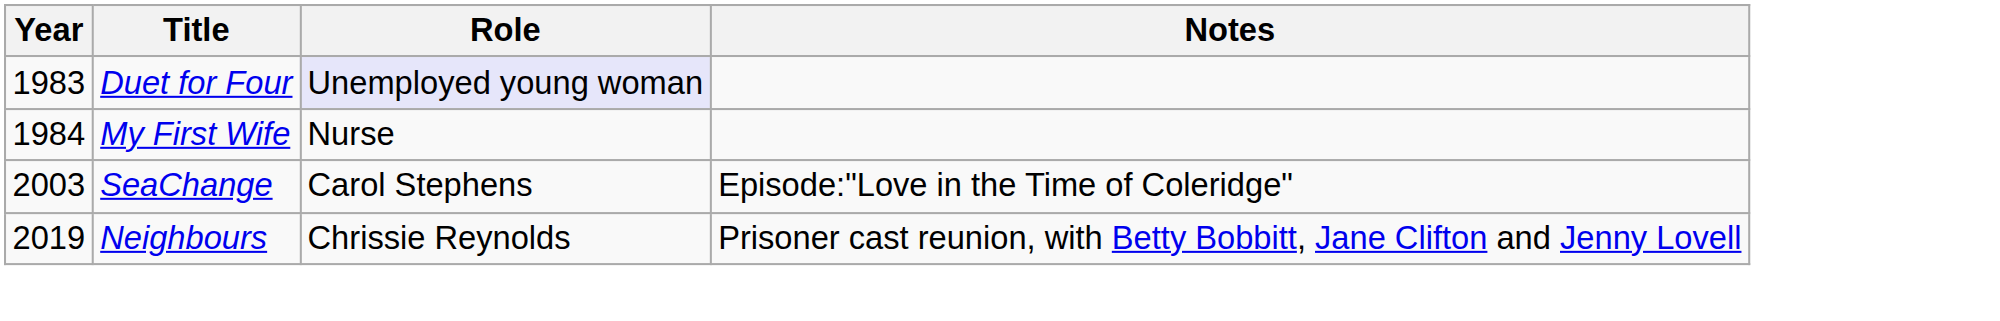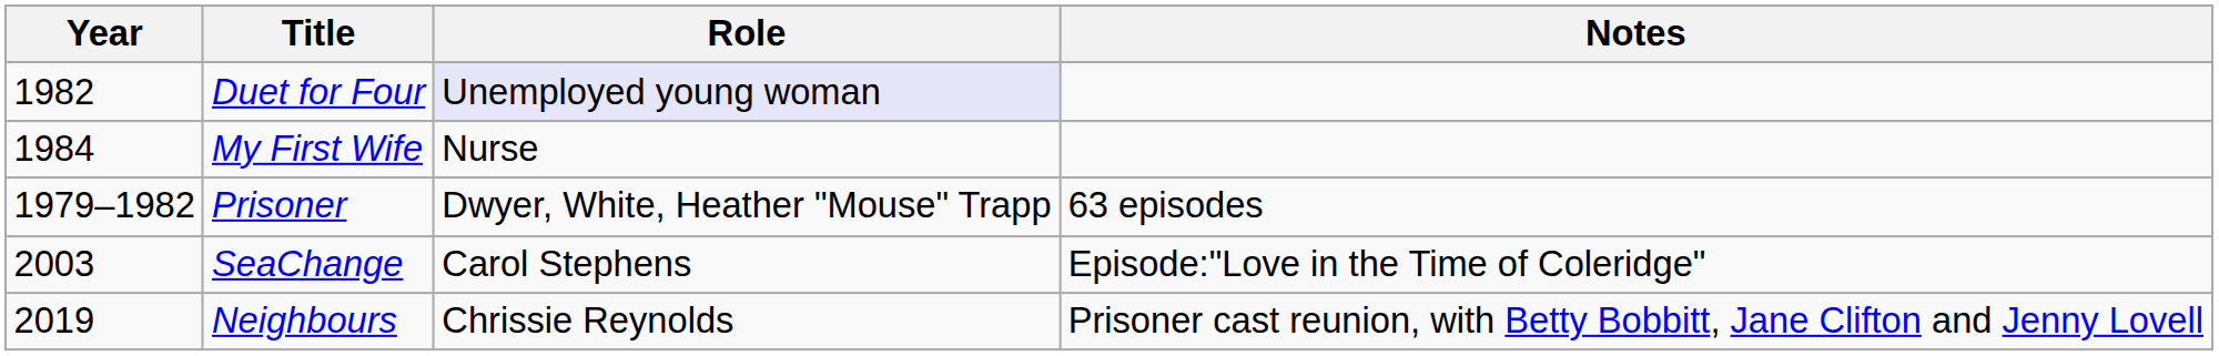Duet for Four | Year: 1983 -> 1982
+ row: 1979–1982 | Prisoner | Dwyer, White, Heather "Mouse" Trapp | 63 episodes
